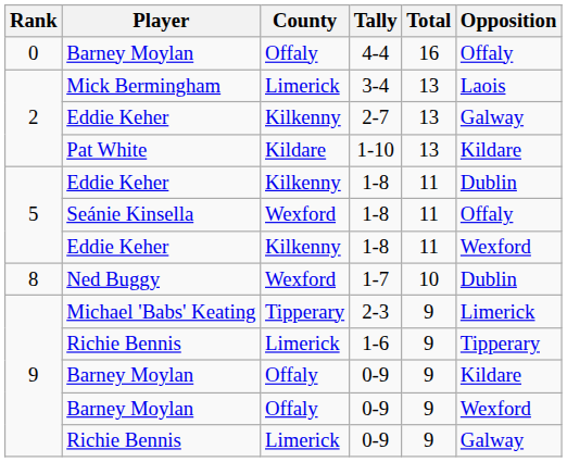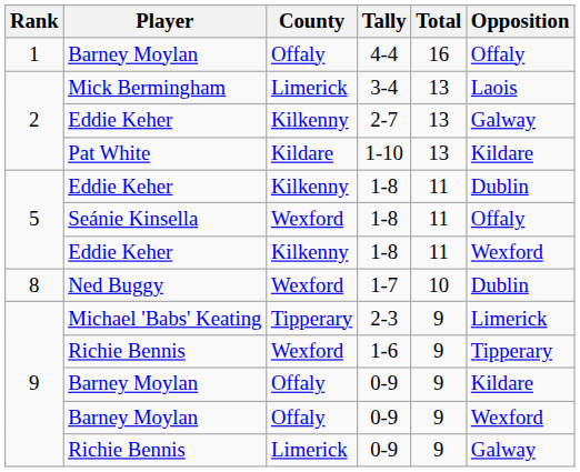4-4 | Rank: 0 -> 1
1-6 | County: Limerick -> Wexford
